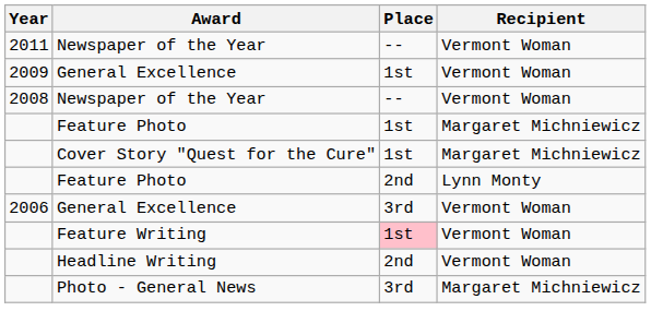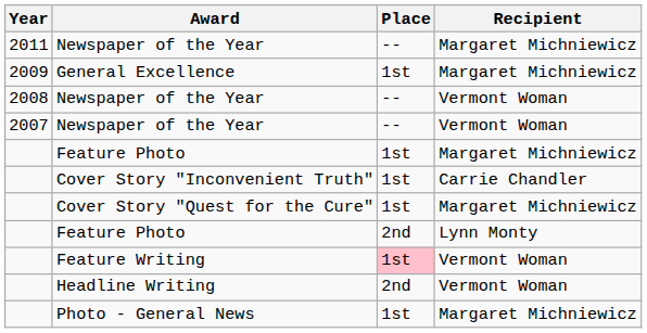2011 / Newspaper of the Year | Recipient: Vermont Woman -> Margaret Michniewicz
2009 / General Excellence | Recipient: Vermont Woman -> Margaret Michniewicz
+ row: 2007 | Newspaper of the Year | -- | Vermont Woman
+ row: Cover Story "Inconvenient Truth" | 1st | Carrie Chandler
- row: 2006 | General Excellence | 3rd | Vermont Woman
Photo - General News | Place: 3rd -> 1st
